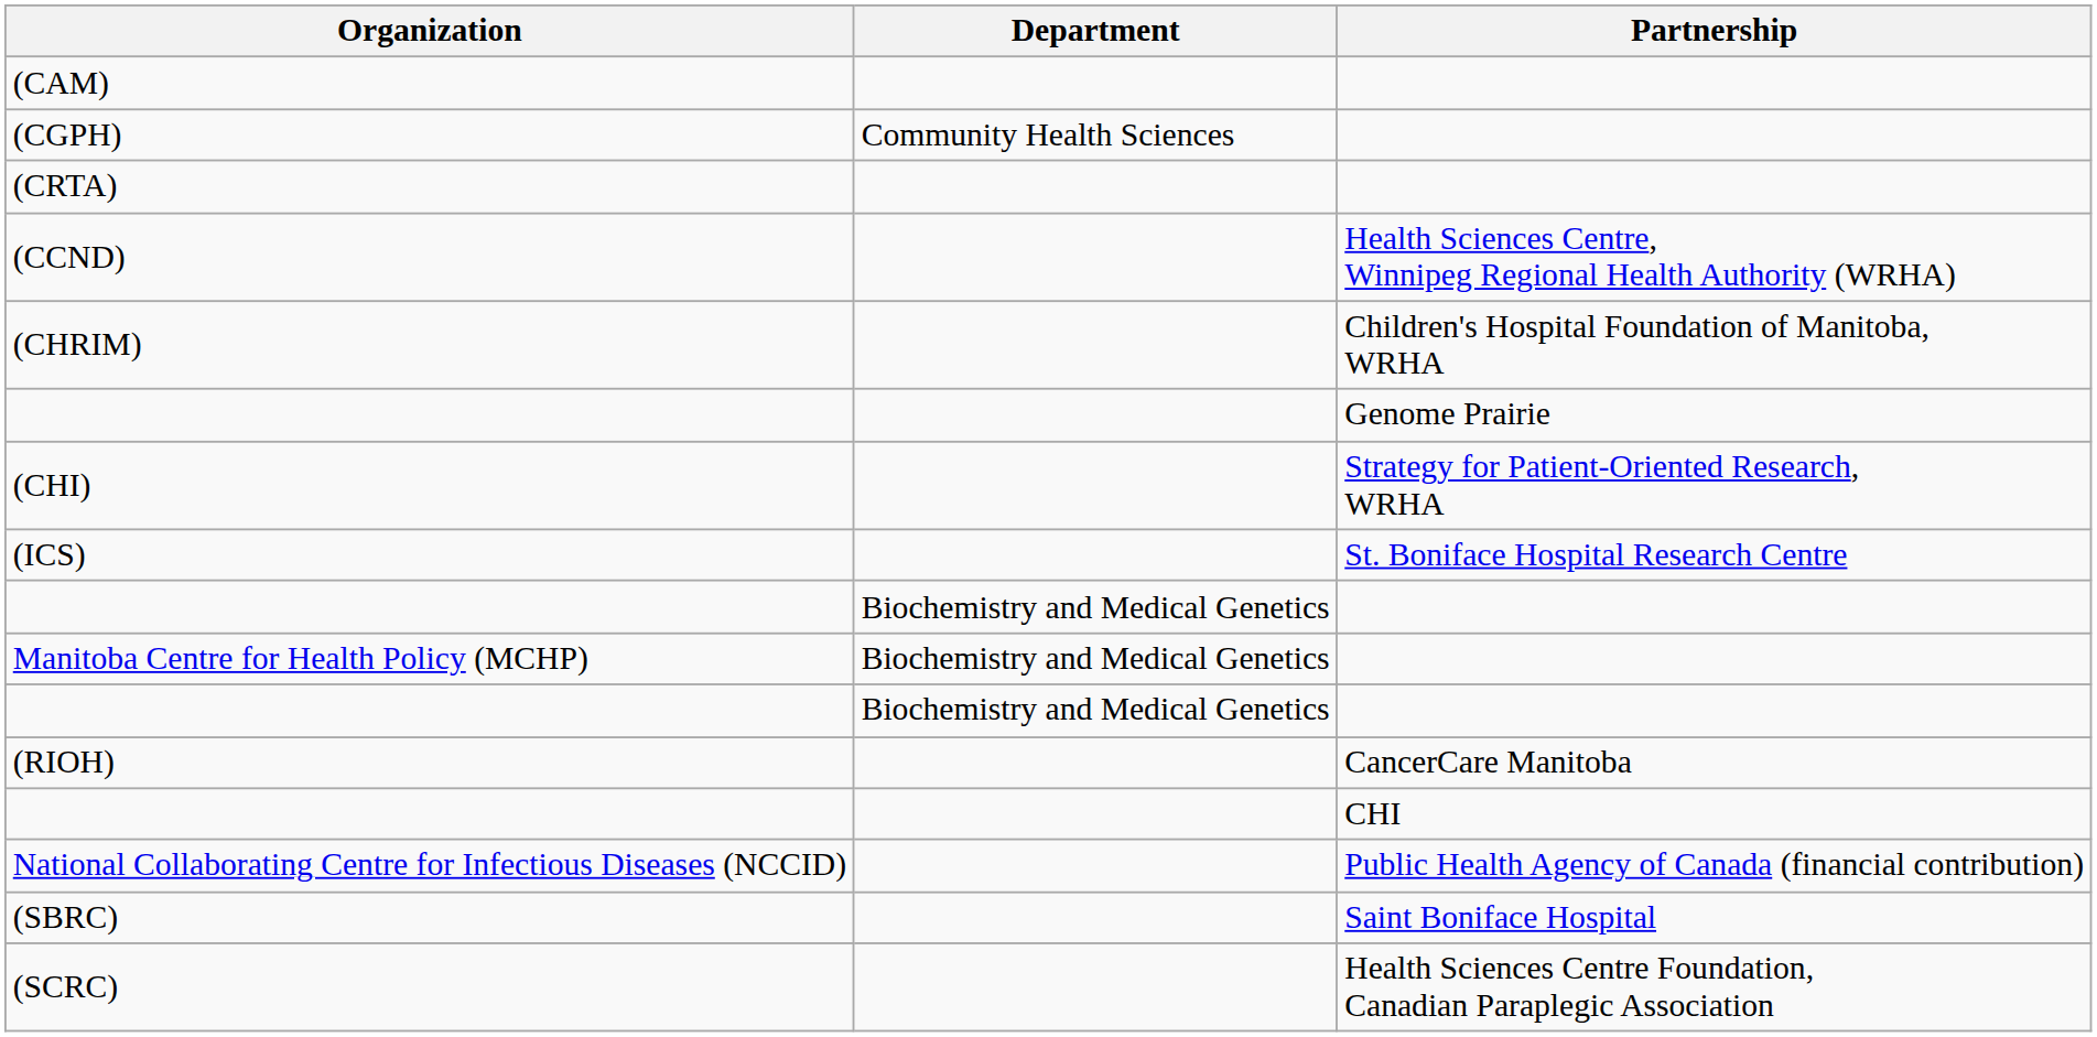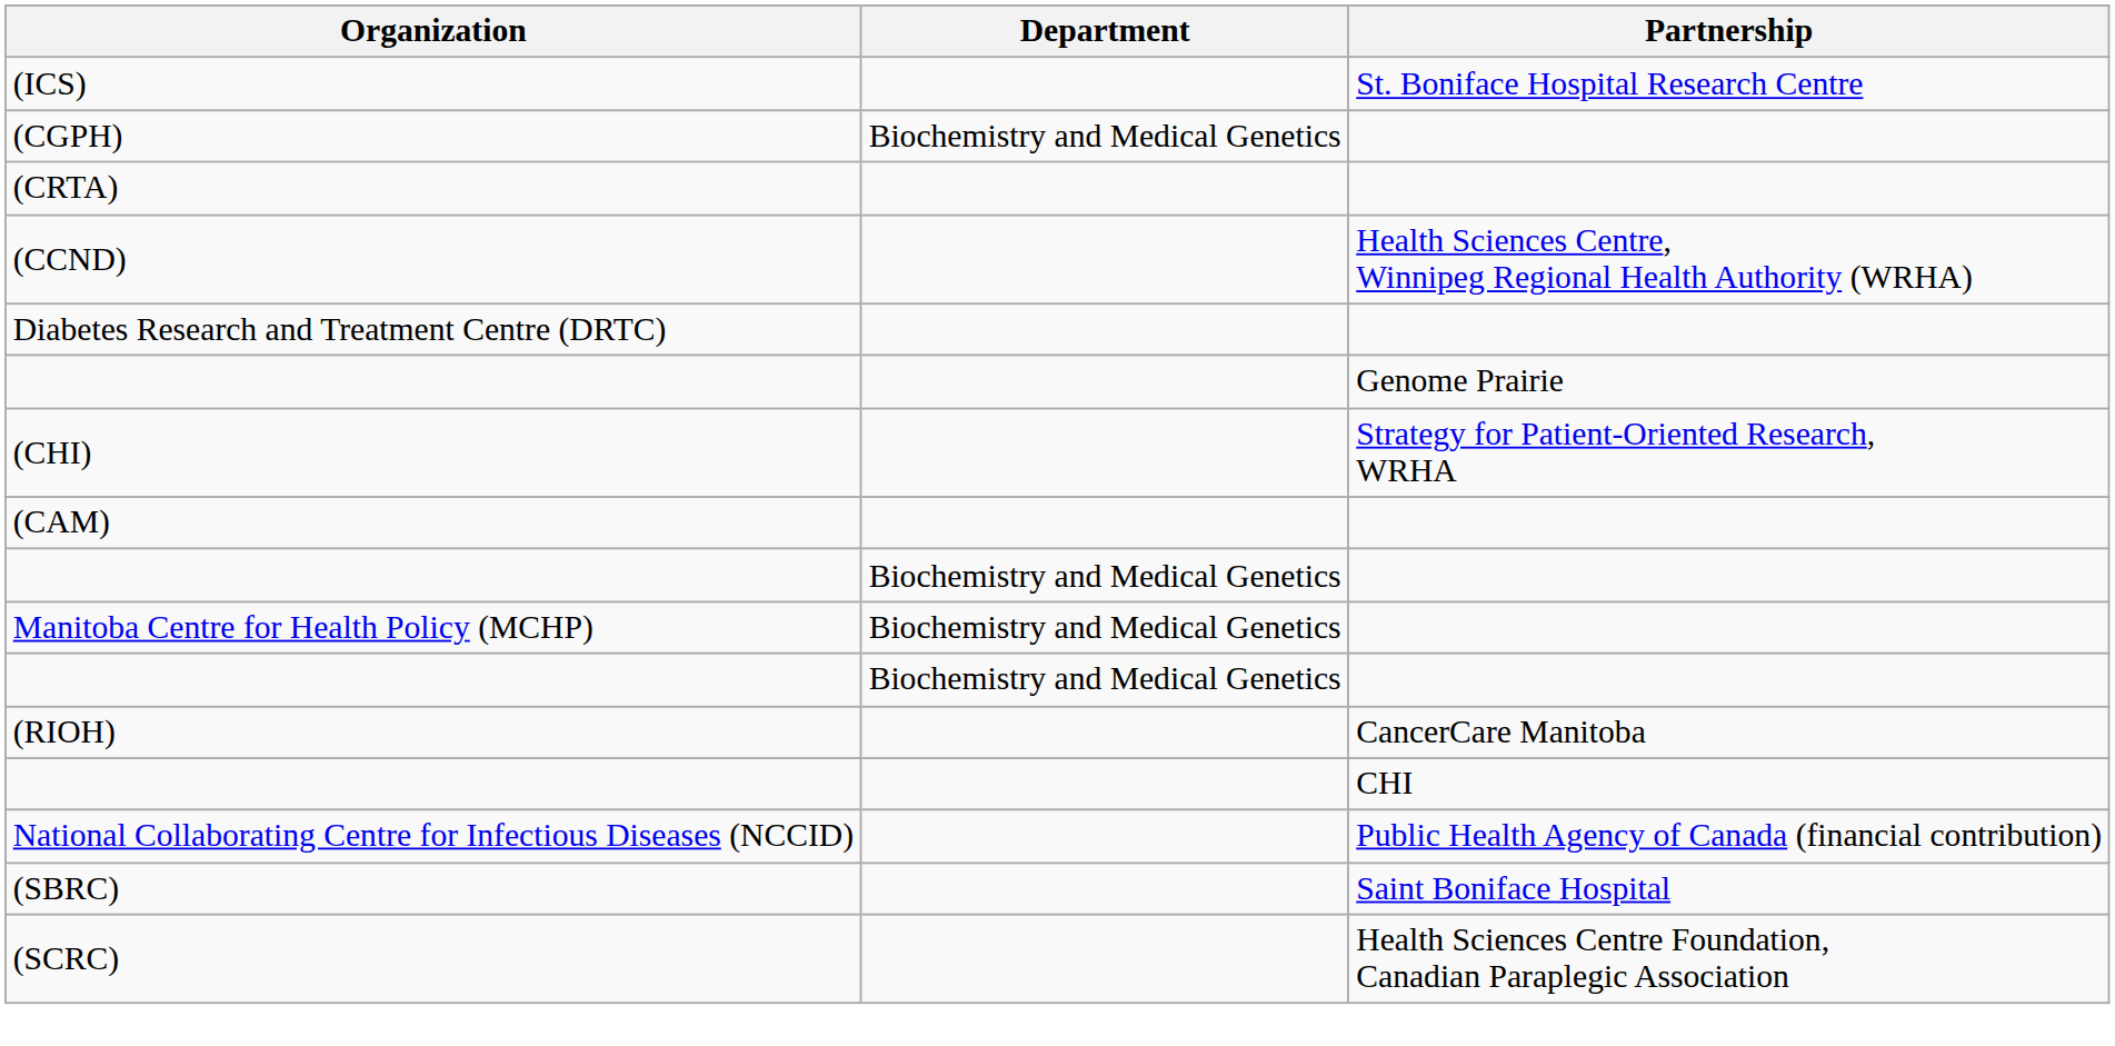rows swapped: (CAM) <-> (ICS)
(CGPH) | Department: Community Health Sciences -> Biochemistry and Medical Genetics
- row: (CHRIM) | Children's Hospital Foundation of Manitoba, WRHA
+ row: Diabetes Research and Treatment Centre (DRTC)
